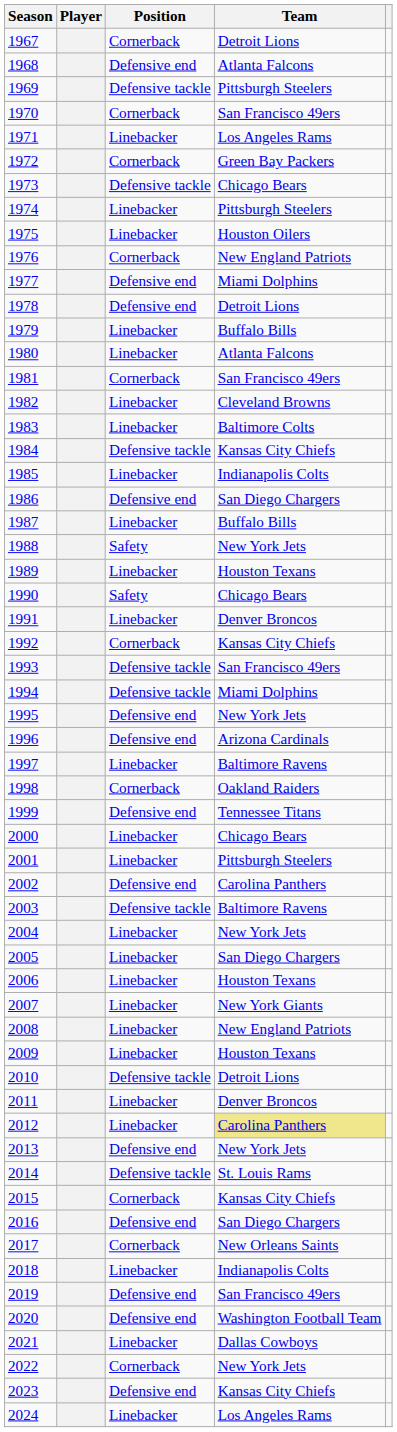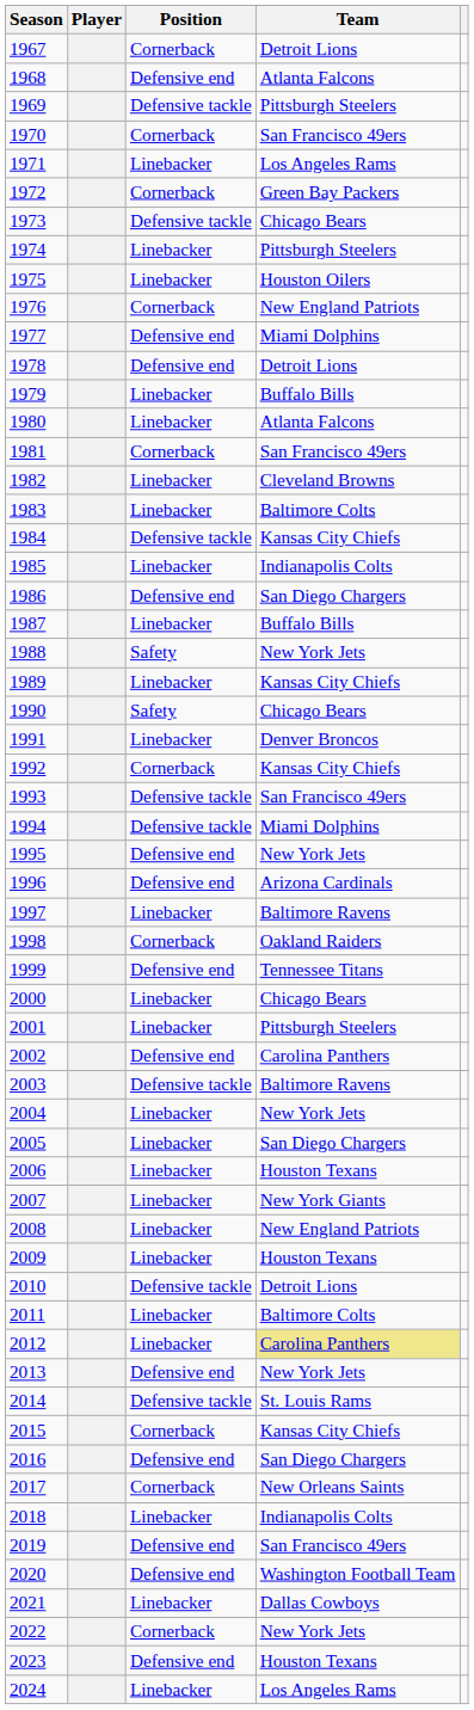1989 | Team: Houston Texans -> Kansas City Chiefs
2011 | Team: Denver Broncos -> Baltimore Colts
2023 | Team: Kansas City Chiefs -> Houston Texans
